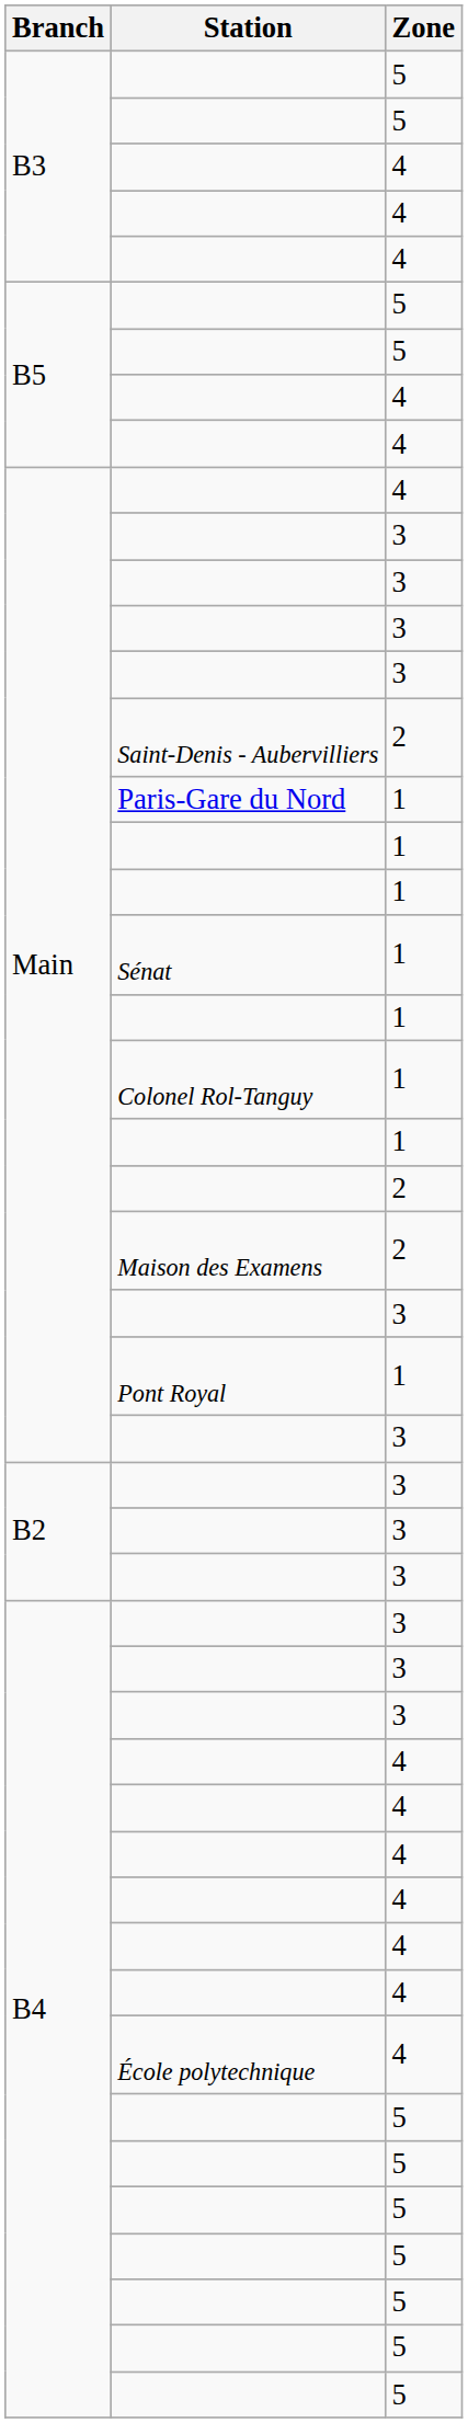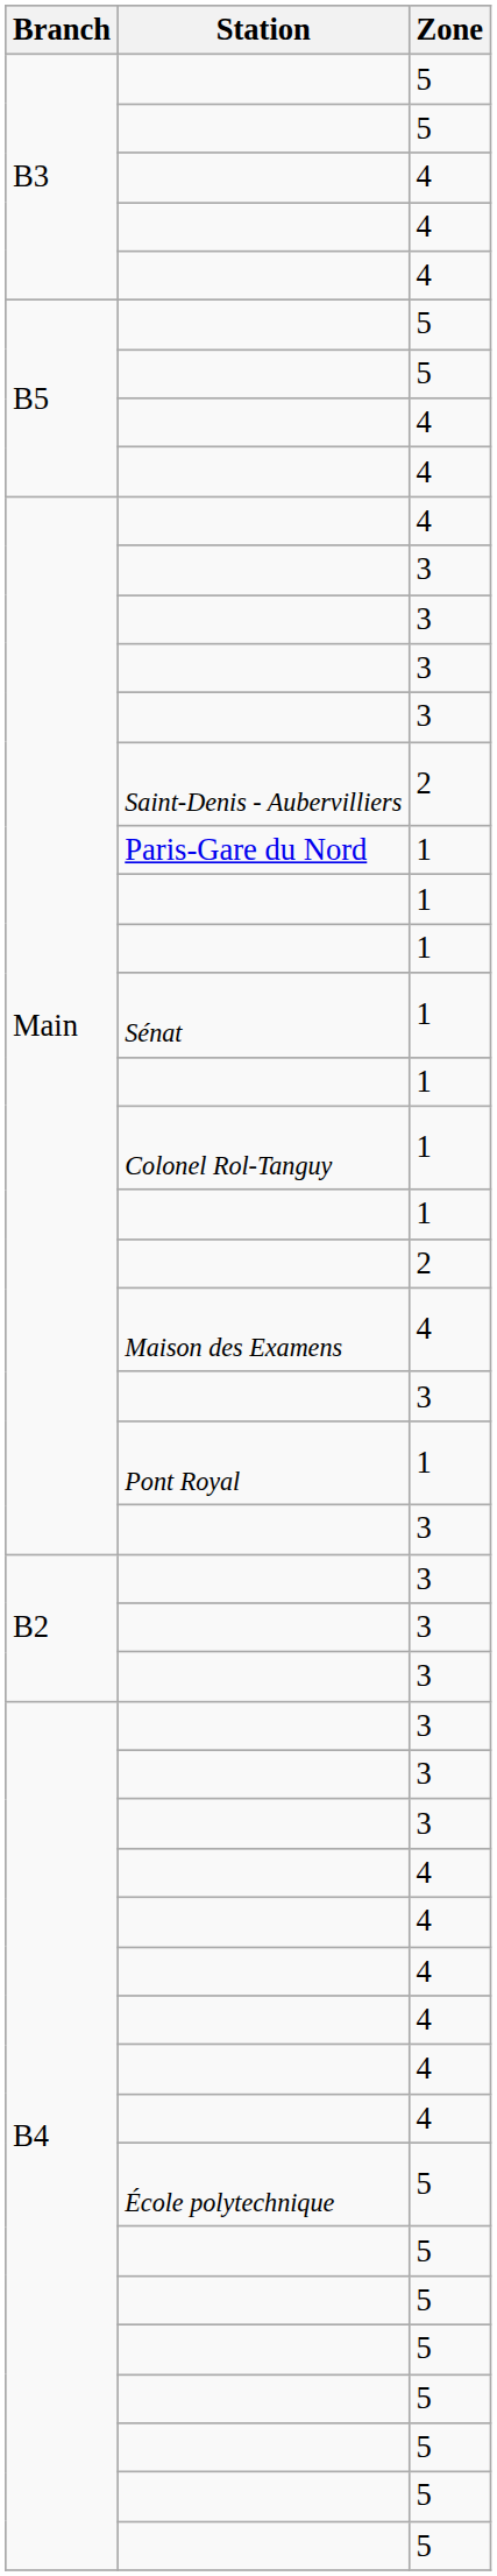Maison des Examens | Zone: 2 -> 4
École polytechnique | Zone: 4 -> 5
